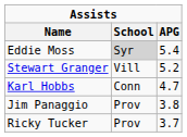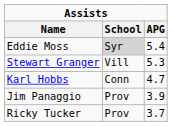Stewart Granger | APG: 5.2 -> 5.3
Jim Panaggio | APG: 3.8 -> 3.9
